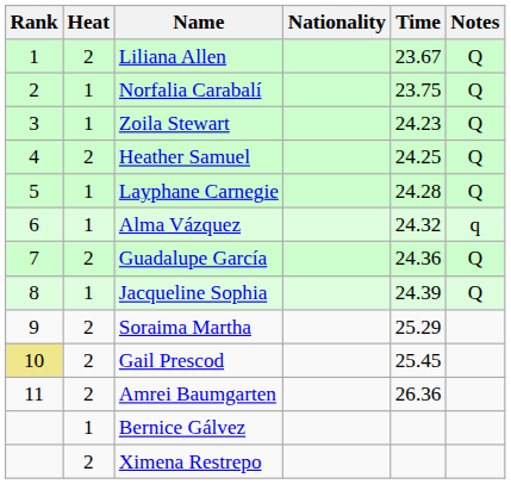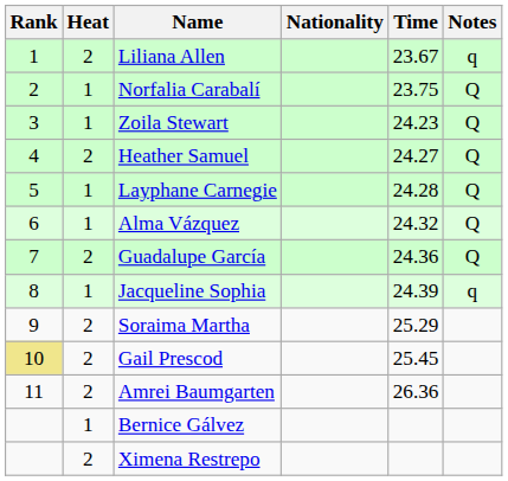Liliana Allen | Notes: Q -> q
Heather Samuel | Time: 24.25 -> 24.27
Alma Vázquez | Notes: q -> Q
Jacqueline Sophia | Notes: Q -> q
